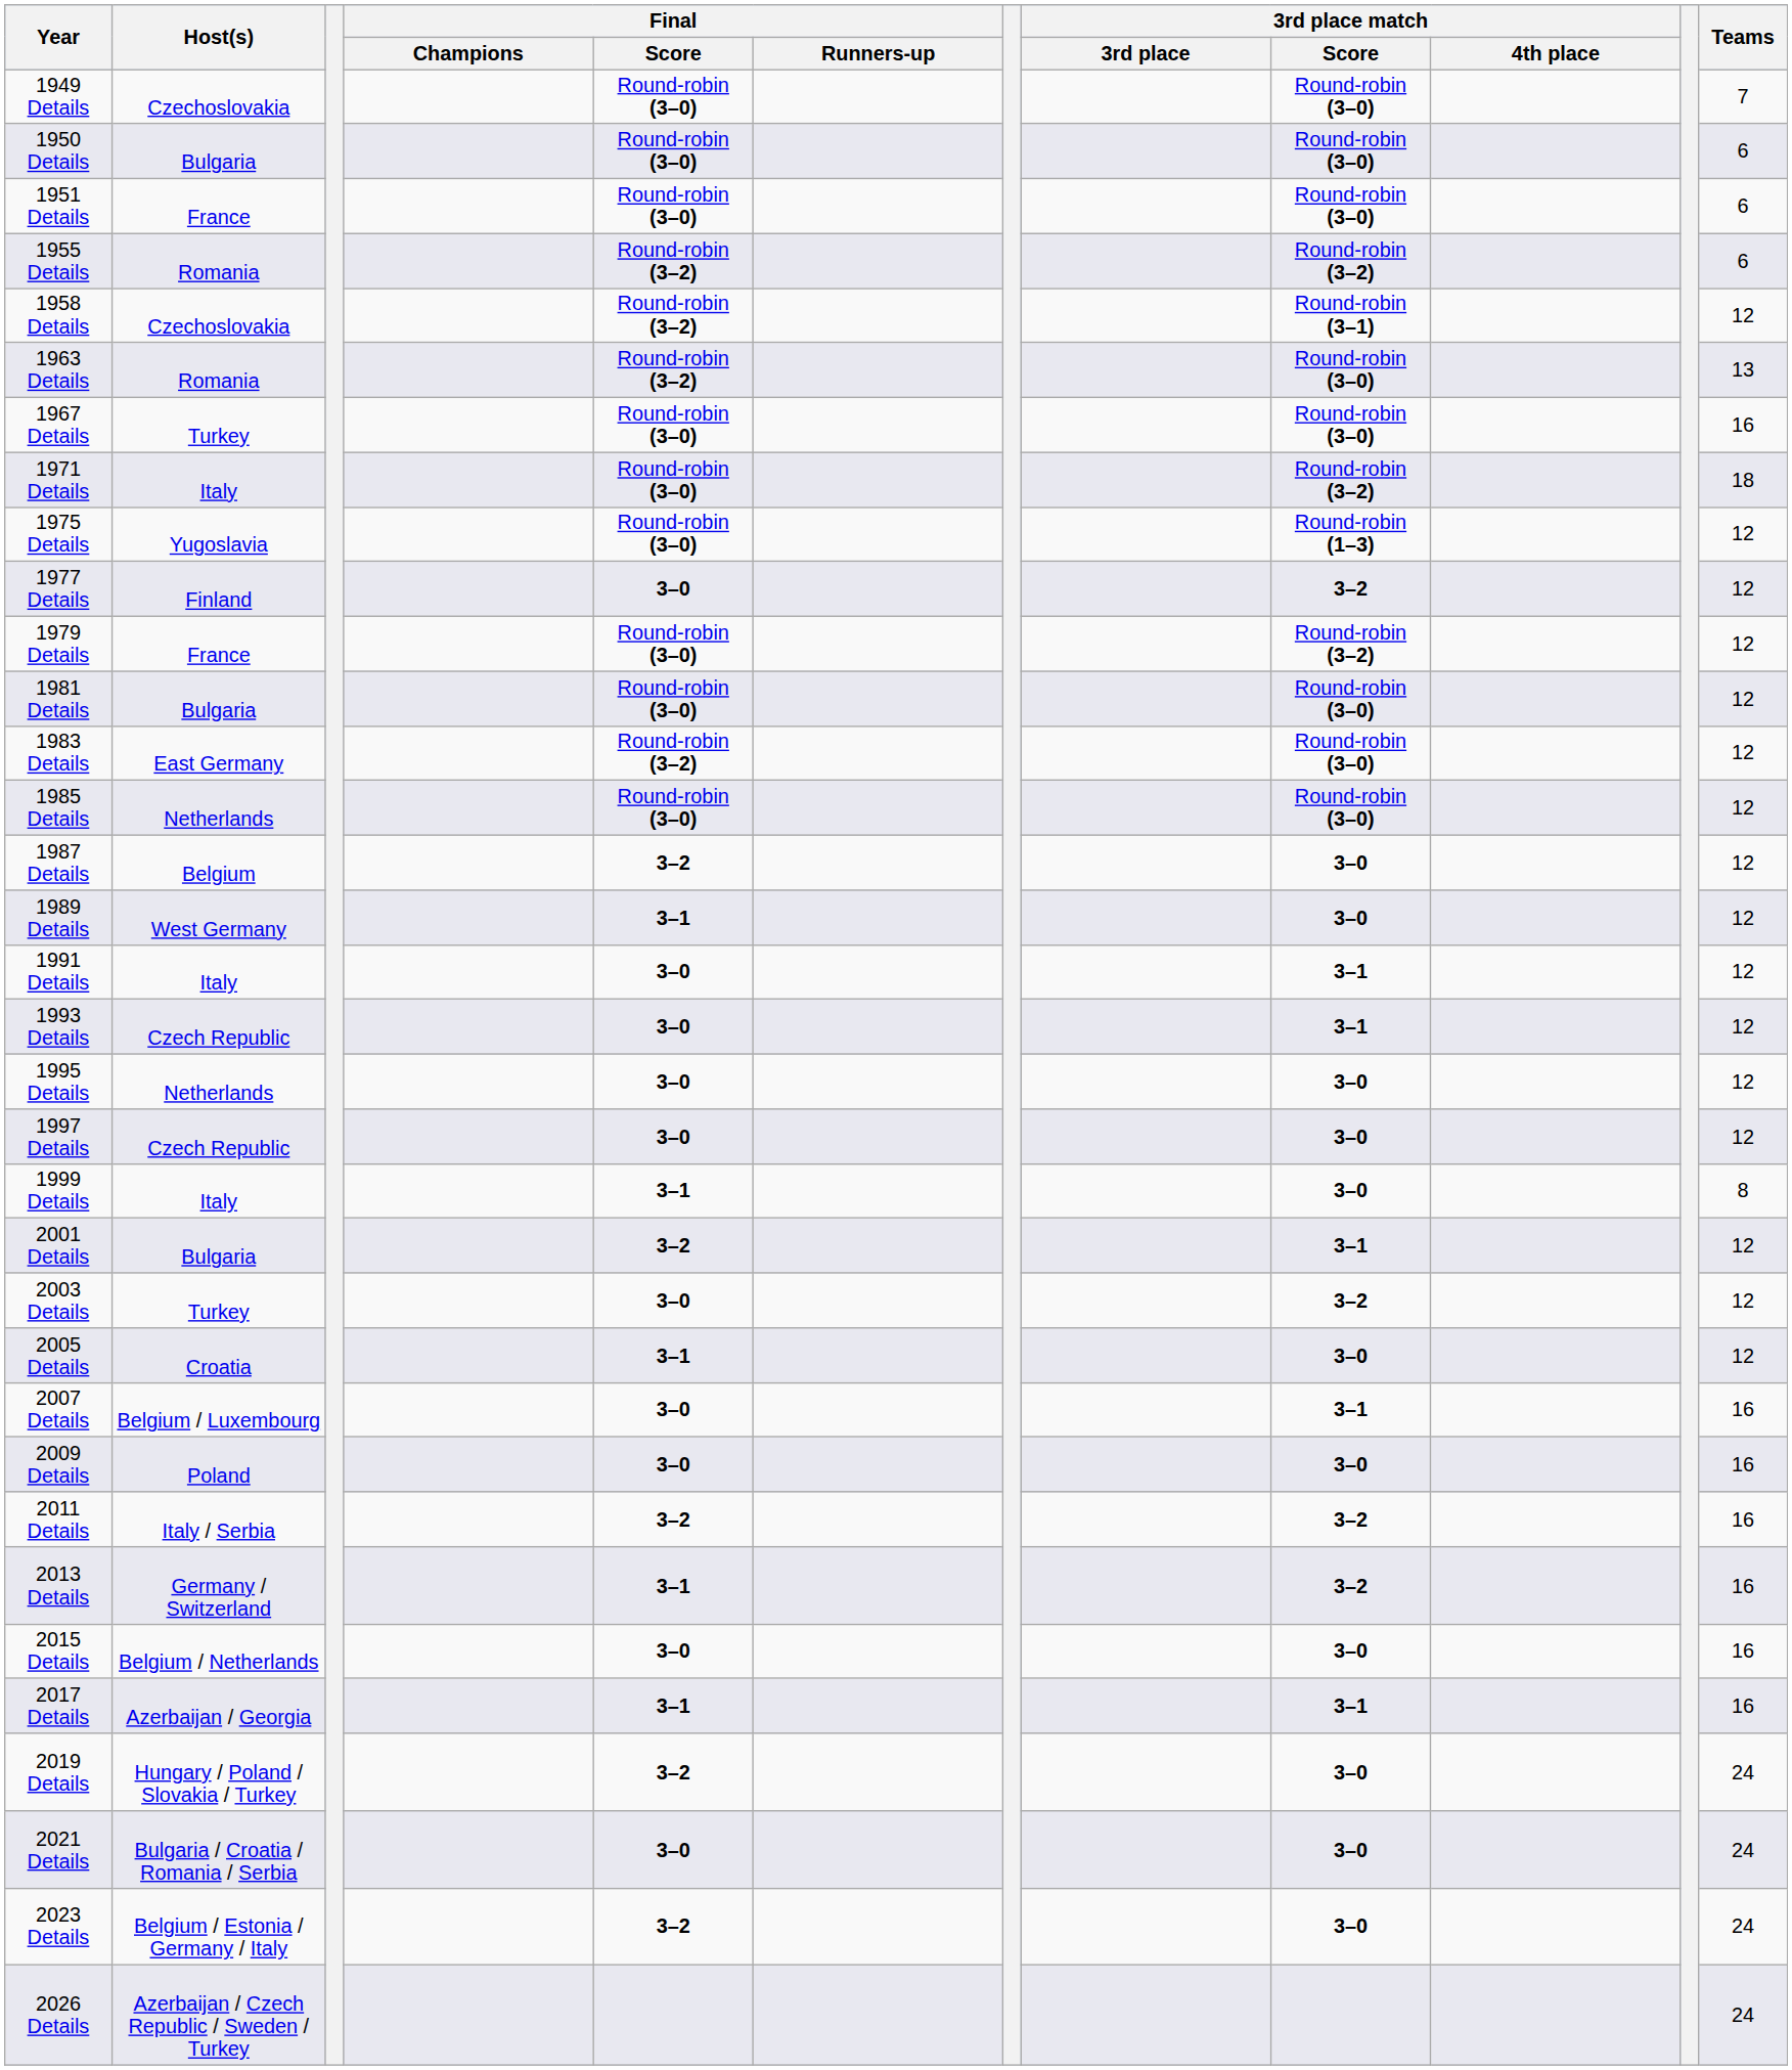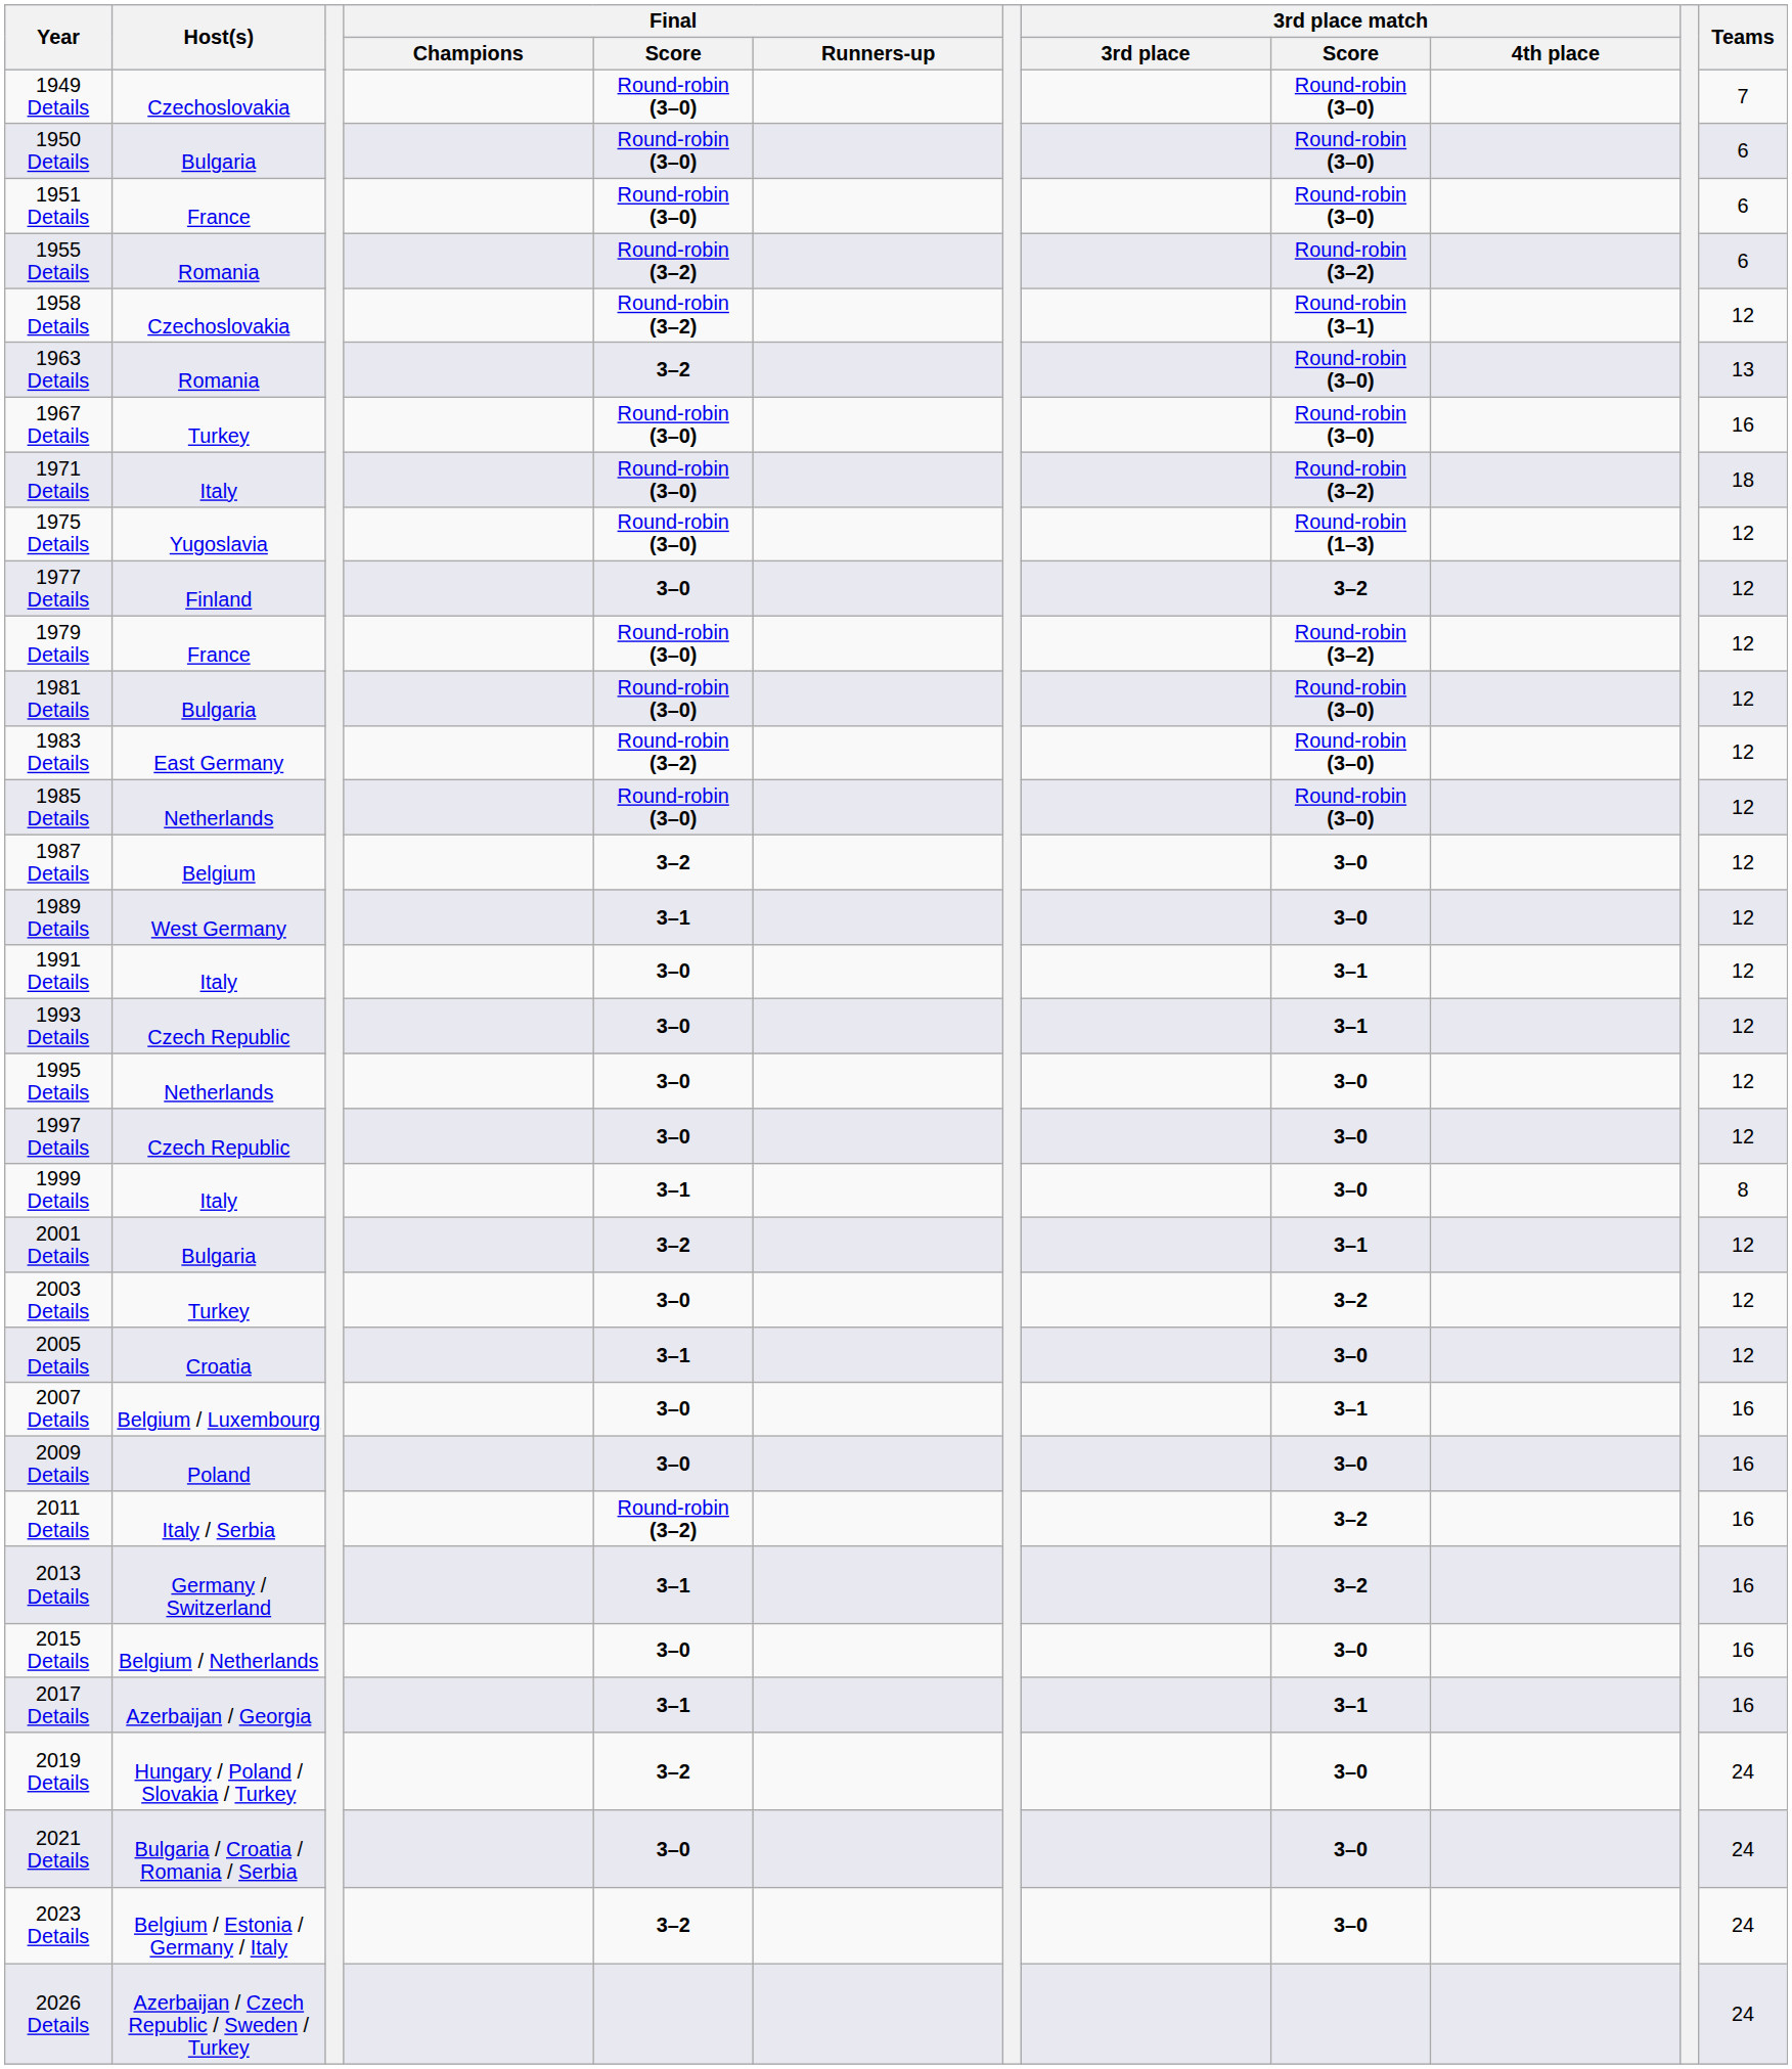1963 Details | Final / Score: Round-robin (3–2) -> 3–2
2011 Details | Final / Score: 3–2 -> Round-robin (3–2)
